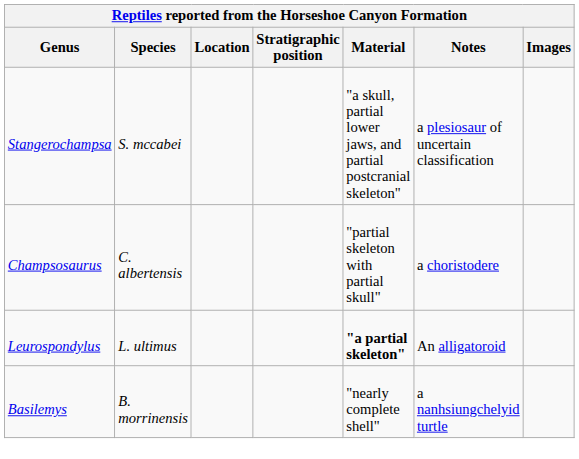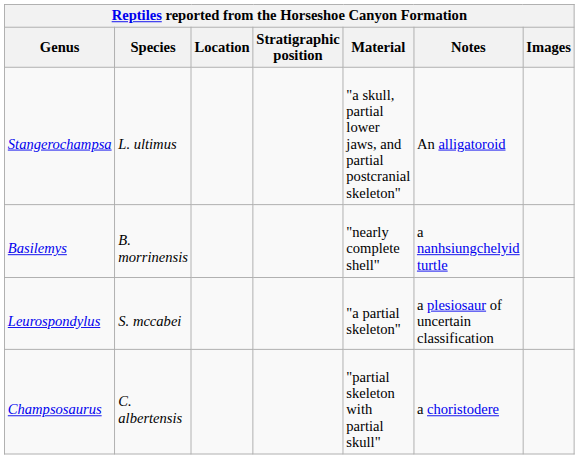Stangerochampsa | Species: S. mccabei -> L. ultimus
Stangerochampsa | Notes: a plesiosaur of uncertain classification -> An alligatoroid
rows swapped: Champsosaurus <-> Basilemys
Leurospondylus | Species: L. ultimus -> S. mccabei
Leurospondylus | Material: bold -> normal
Leurospondylus | Notes: An alligatoroid -> a plesiosaur of uncertain classification
